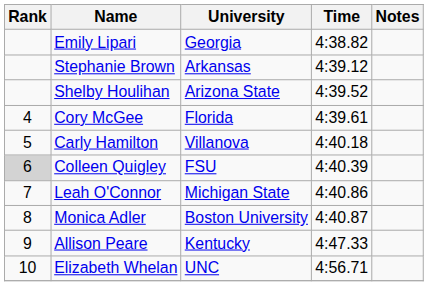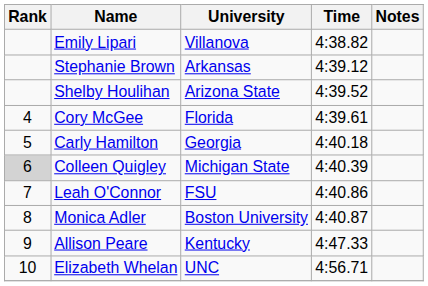Emily Lipari | University: Georgia -> Villanova
Carly Hamilton | University: Villanova -> Georgia
Colleen Quigley | University: FSU -> Michigan State
Leah O'Connor | University: Michigan State -> FSU
